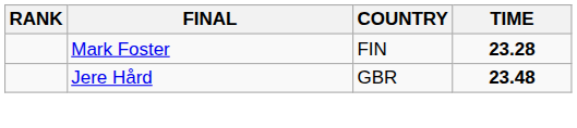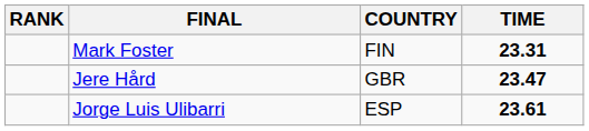Mark Foster | TIME: 23.28 -> 23.31
Jere Hård | TIME: 23.48 -> 23.47
+ row: Jorge Luis Ulibarri | ESP | 23.61
